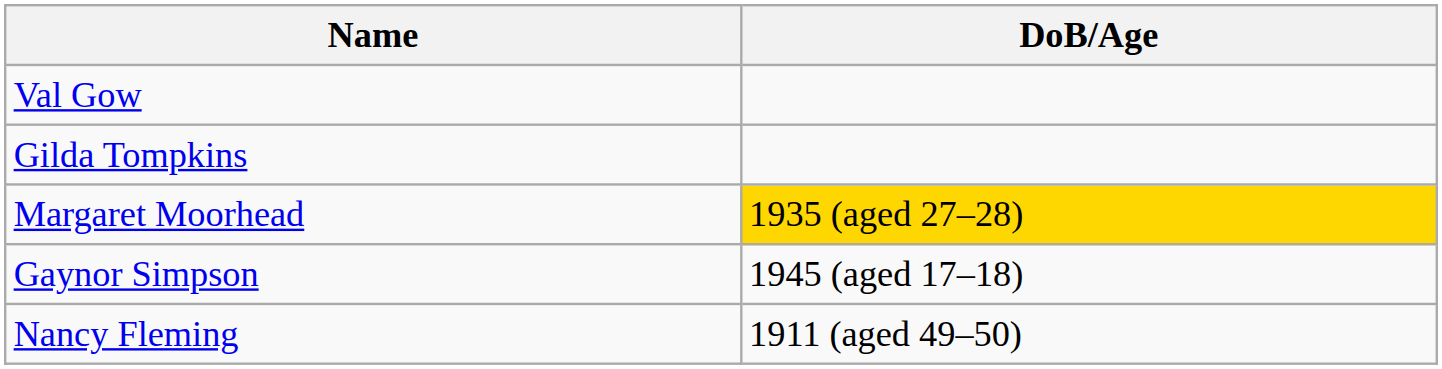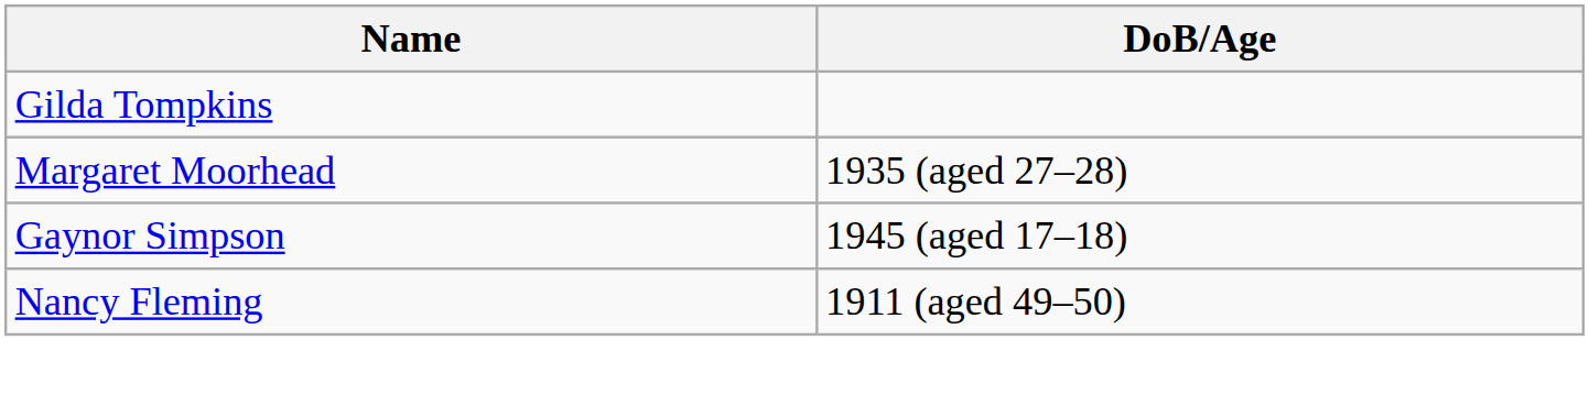- row: Val Gow
Margaret Moorhead | DoB/Age: gold background -> no background
